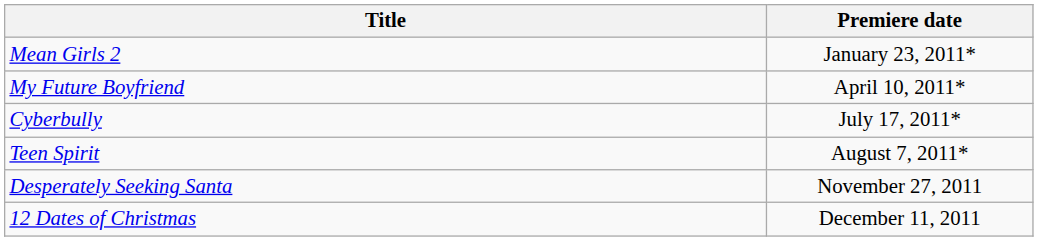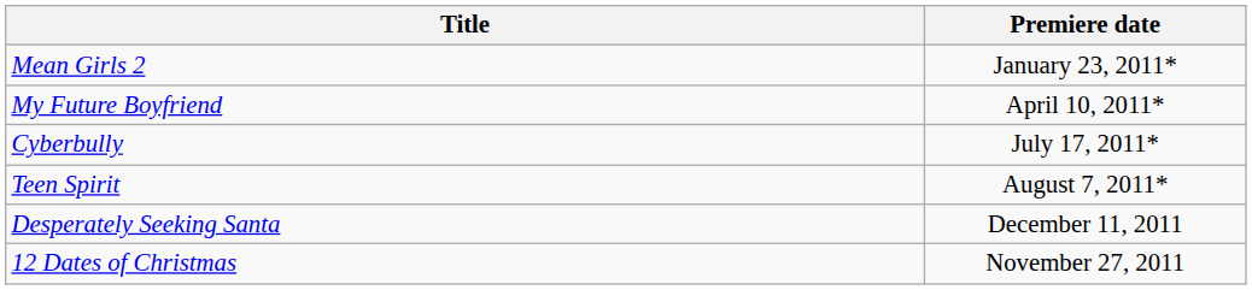Desperately Seeking Santa | Premiere date: November 27, 2011 -> December 11, 2011
12 Dates of Christmas | Premiere date: December 11, 2011 -> November 27, 2011
